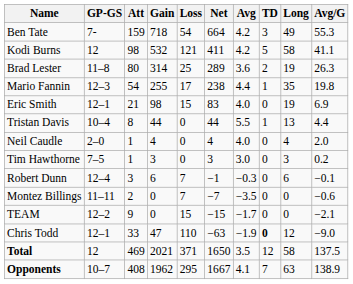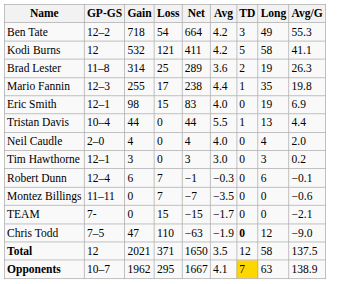- column: Att | 159 | 98 | 80 | 54 | 21 | 8 | 1 | 1 | 3 | 2 | 9 | 33 | 469 | 408
Ben Tate | GP-GS: 7- -> 12–2
Tim Hawthorne | GP-GS: 7–5 -> 12–1
TEAM | GP-GS: 12–2 -> 7-
Chris Todd | GP-GS: 12–1 -> 7–5
Opponents | TD: no background -> gold background
